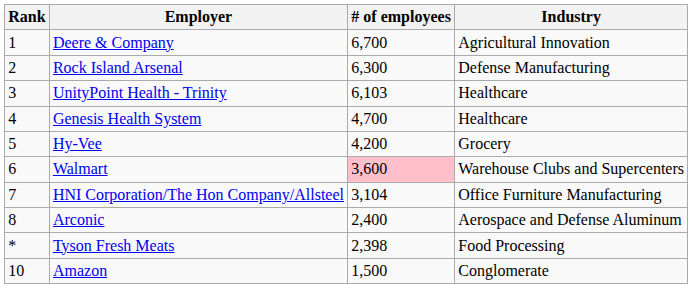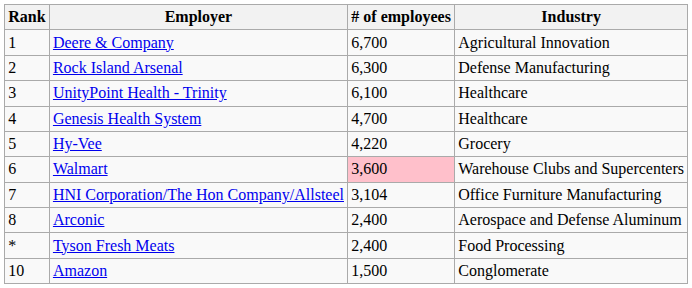UnityPoint Health - Trinity | # of employees: 6,103 -> 6,100
Hy-Vee | # of employees: 4,200 -> 4,220
Tyson Fresh Meats | # of employees: 2,398 -> 2,400
